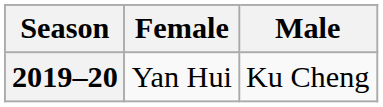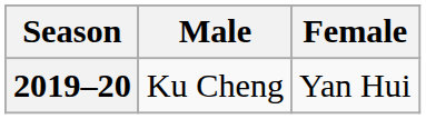columns swapped: Male <-> Female
